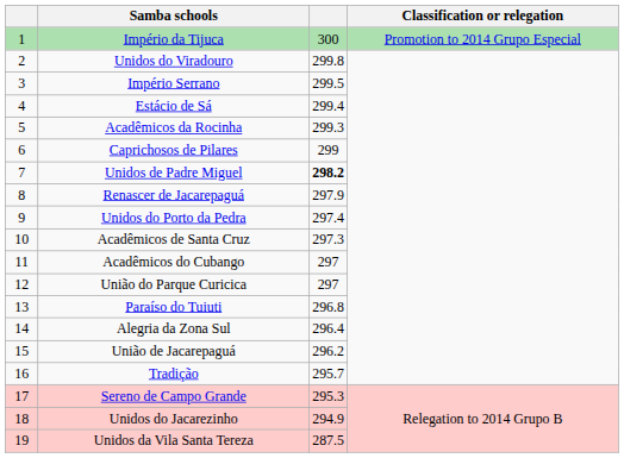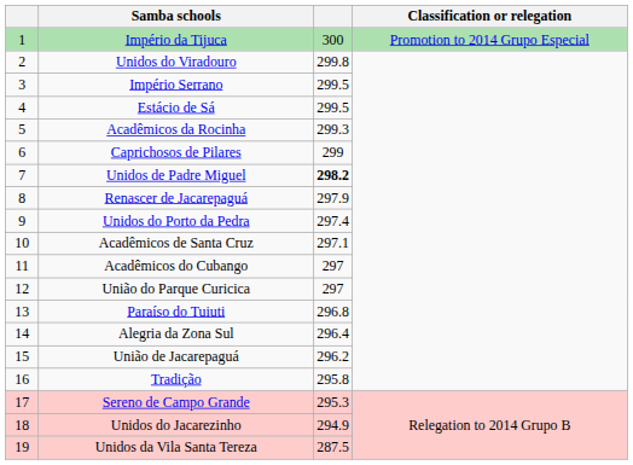Estácio de Sá | column 3: 299.4 -> 299.5
Acadêmicos de Santa Cruz | column 3: 297.3 -> 297.1
Tradição | column 3: 295.7 -> 295.8
